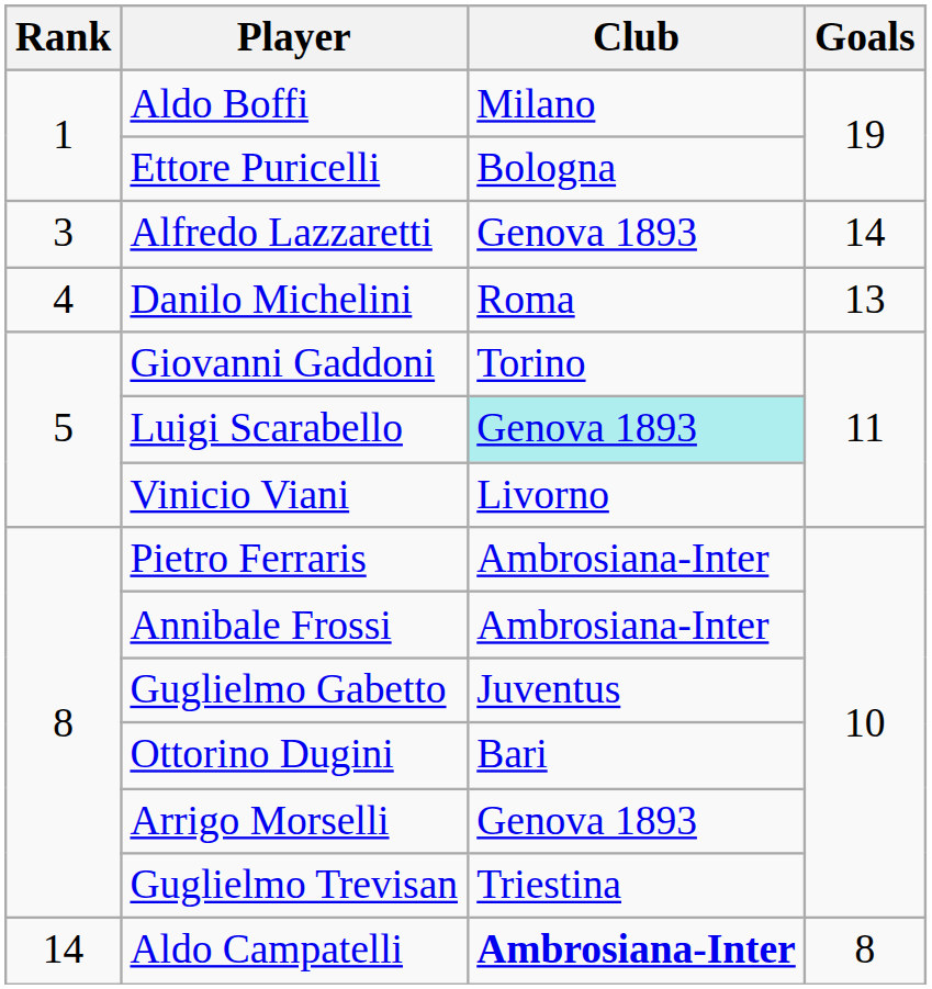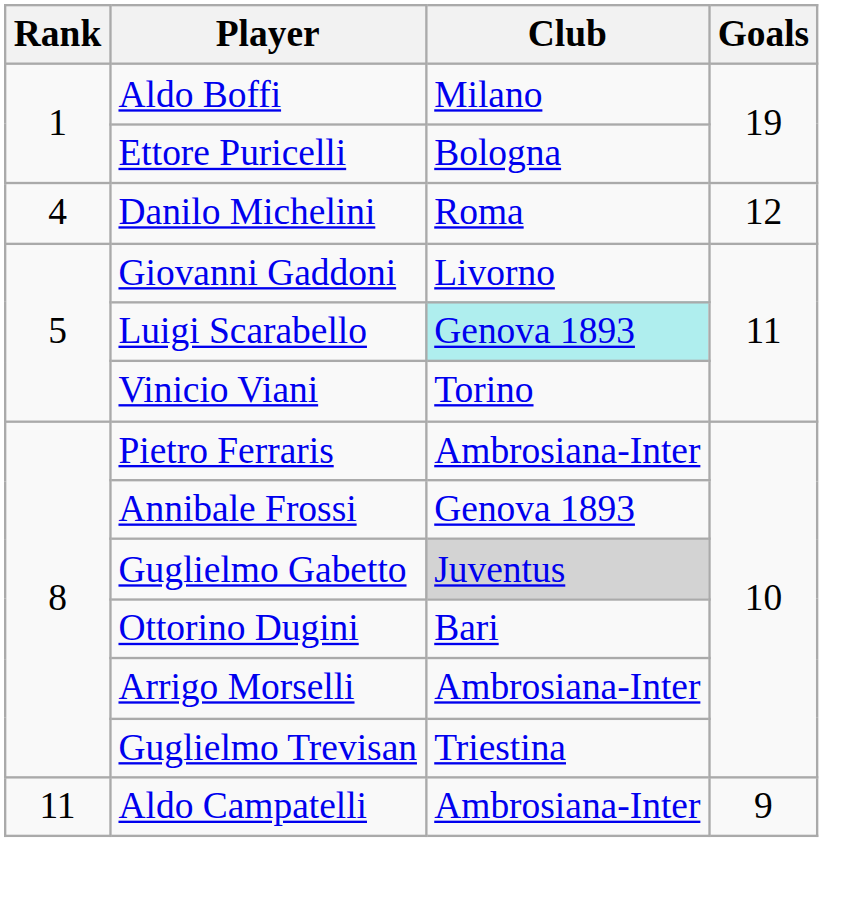- row: 3 | Alfredo Lazzaretti | Genova 1893 | 14
Danilo Michelini | Goals: 13 -> 12
Giovanni Gaddoni | Club: Torino -> Livorno
Vinicio Viani | Club: Livorno -> Torino
Annibale Frossi | Club: Ambrosiana-Inter -> Genova 1893
Guglielmo Gabetto | Club: no background -> lightgrey background
Arrigo Morselli | Club: Genova 1893 -> Ambrosiana-Inter
Aldo Campatelli | Rank: 14 -> 11
Aldo Campatelli | Club: bold -> normal
Aldo Campatelli | Goals: 8 -> 9
